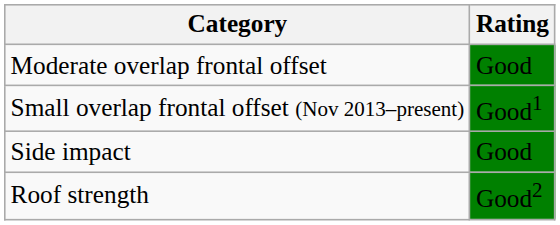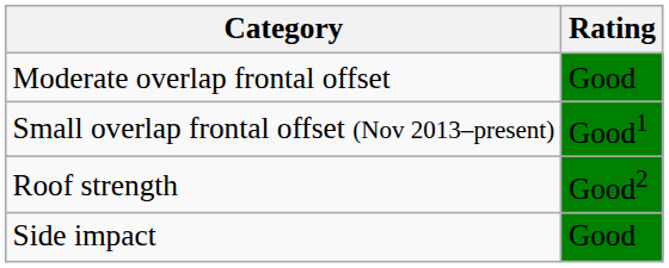rows swapped: Side impact <-> Roof strength
